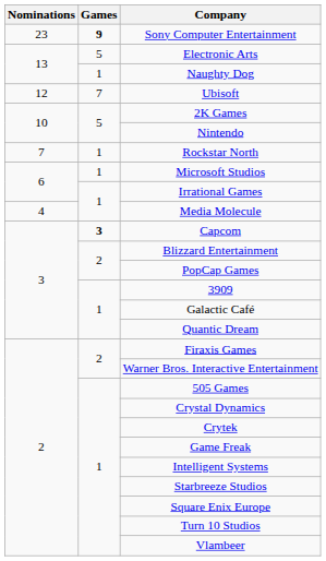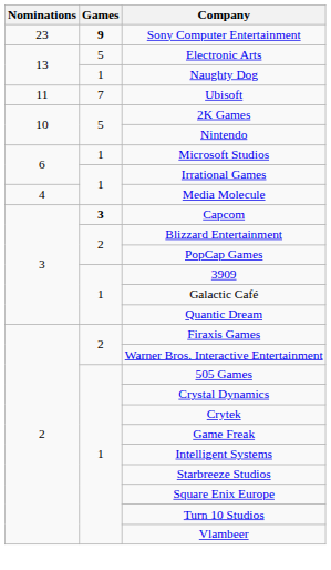Ubisoft | Nominations: 12 -> 11
- row: 7 | 1 | Rockstar North
